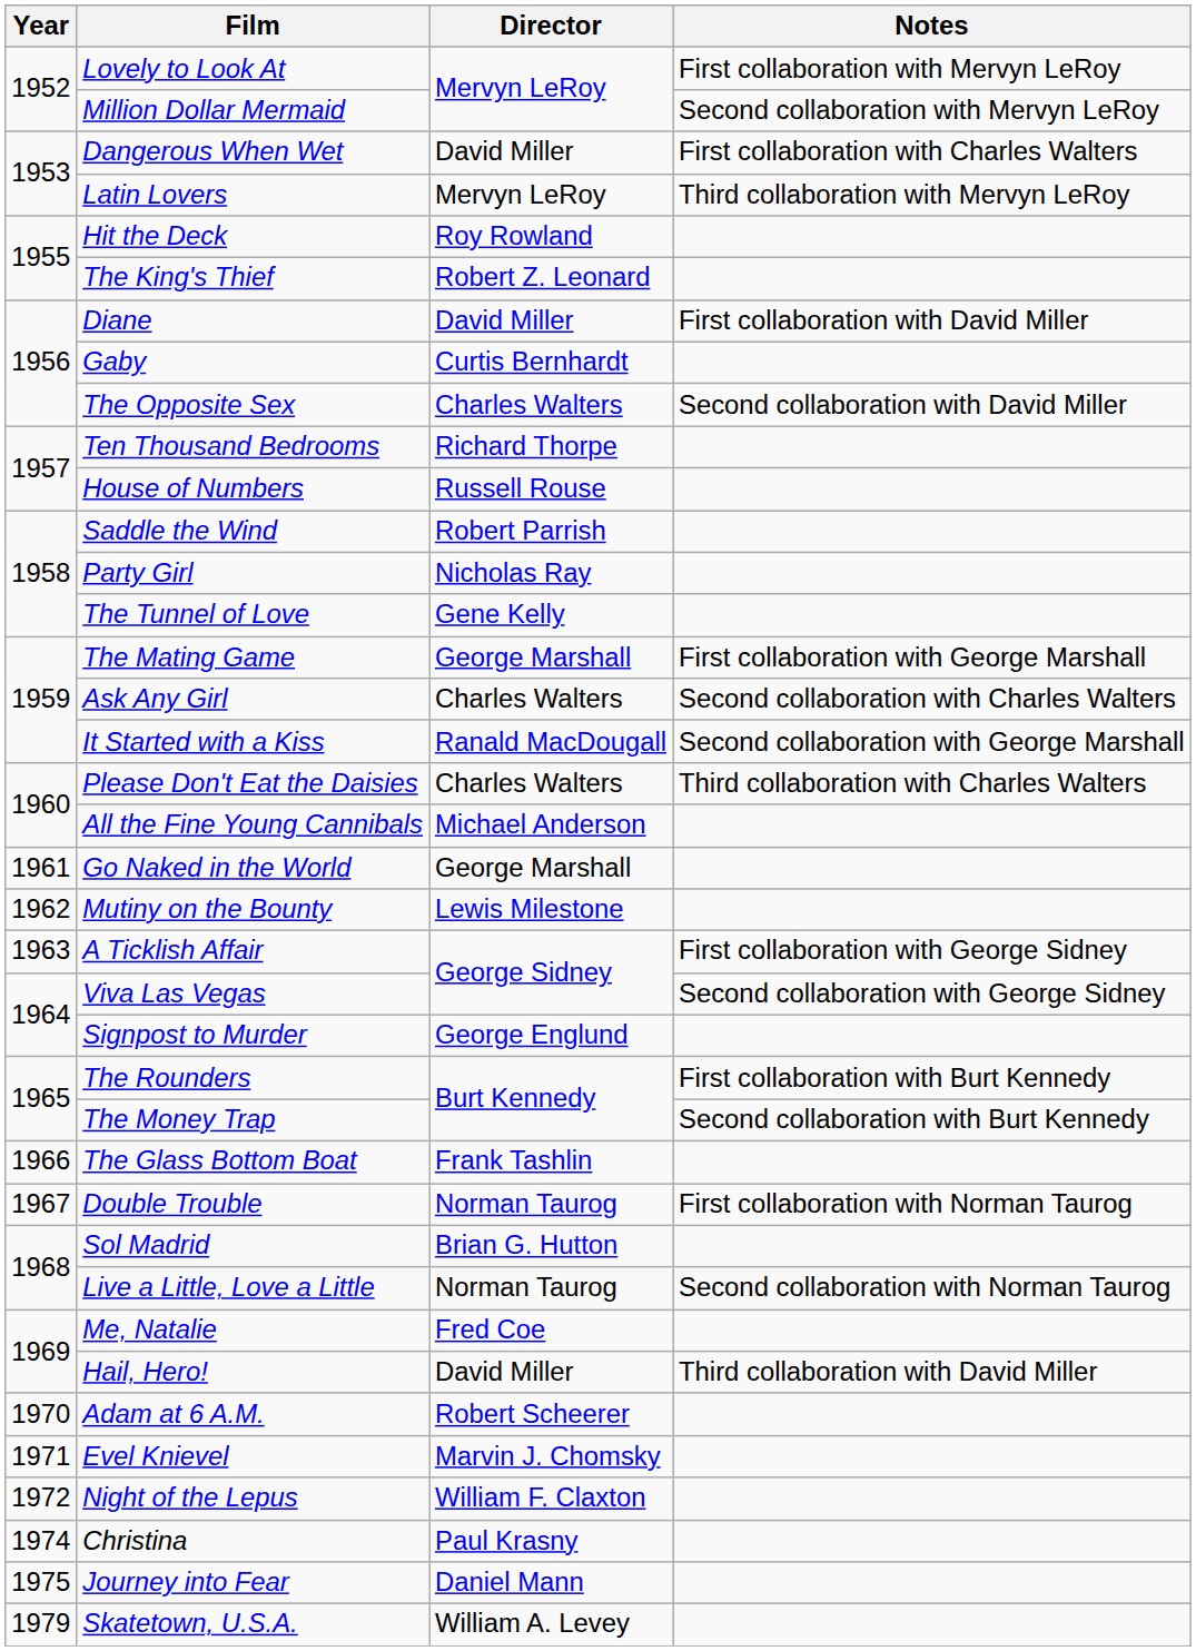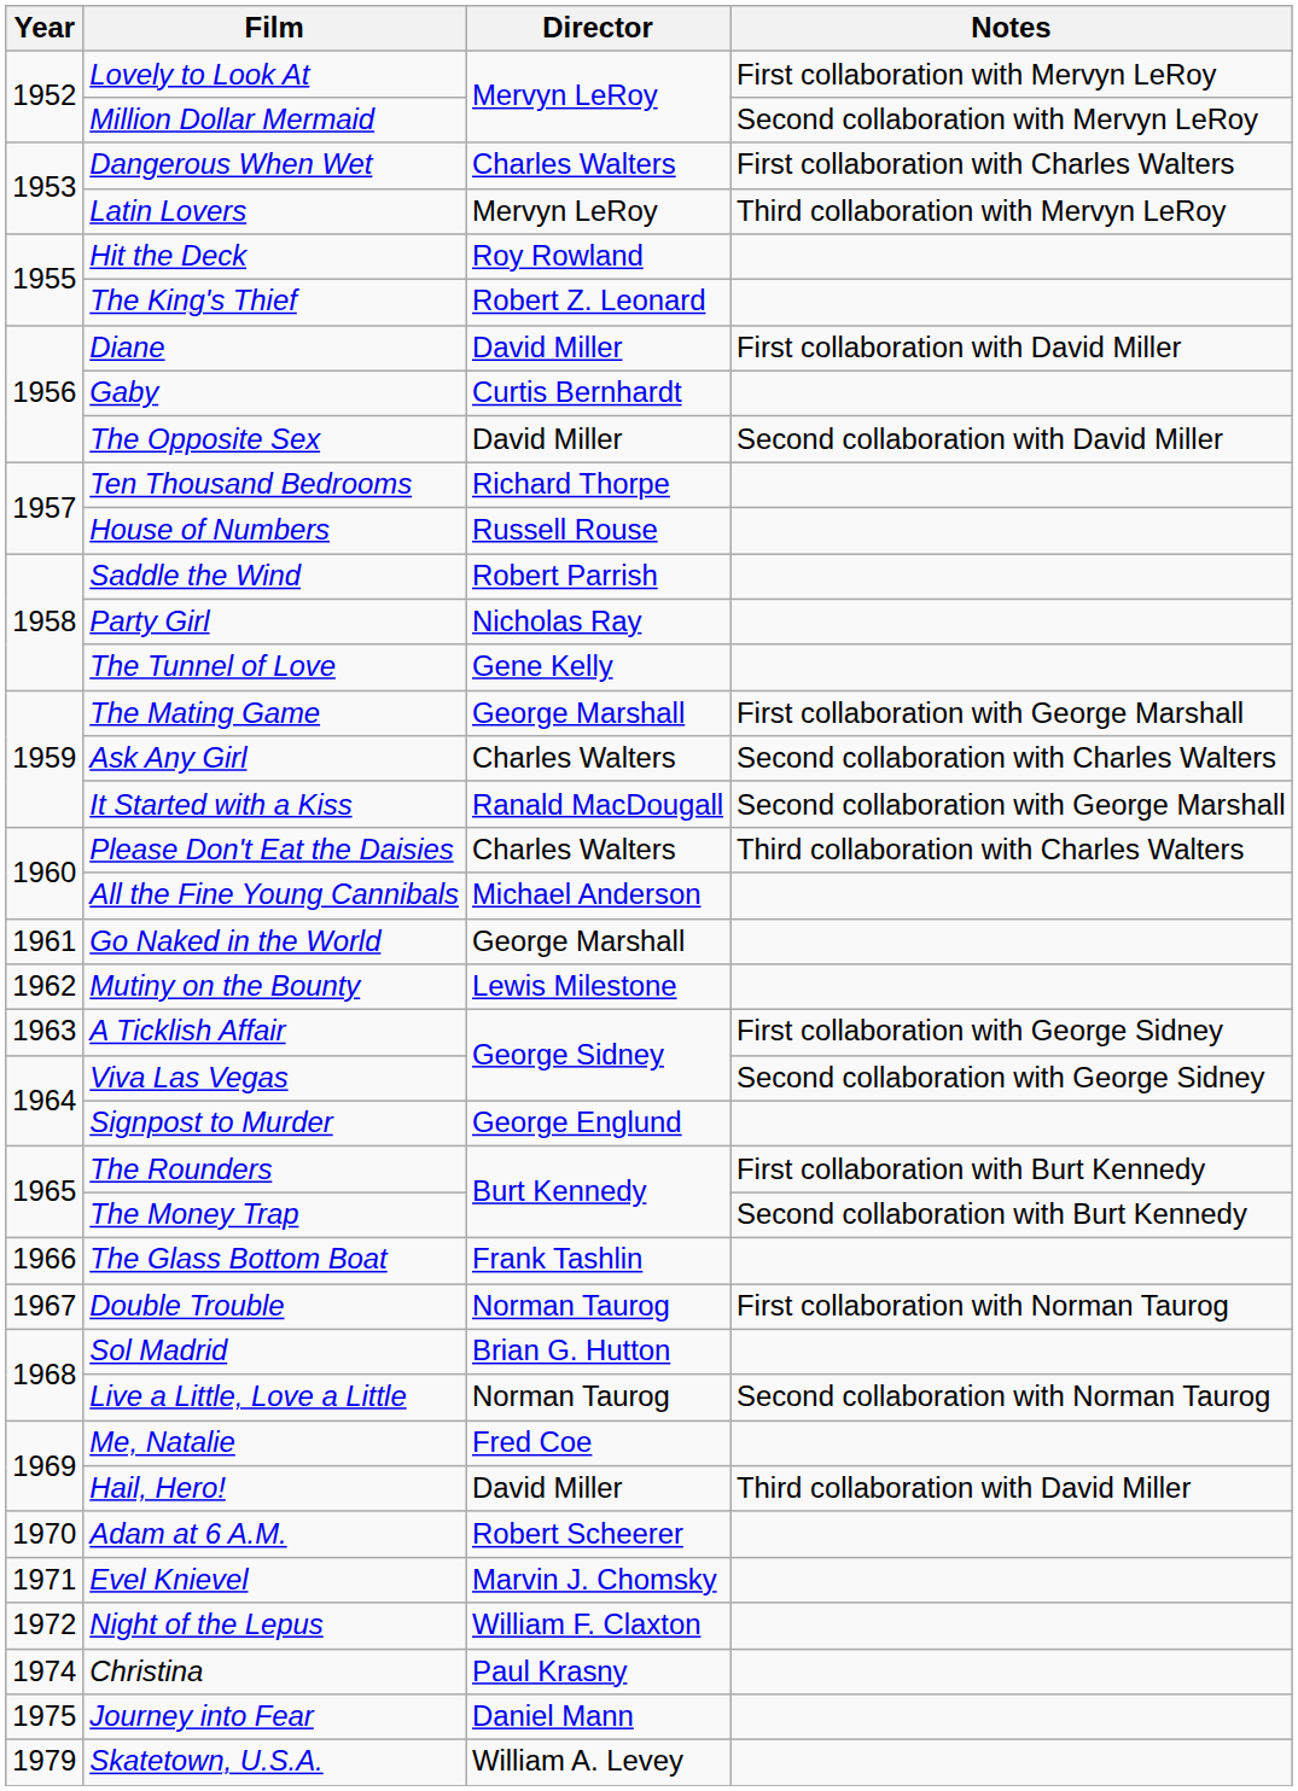Dangerous When Wet | Director: David Miller -> Charles Walters
The Opposite Sex | Director: Charles Walters -> David Miller
